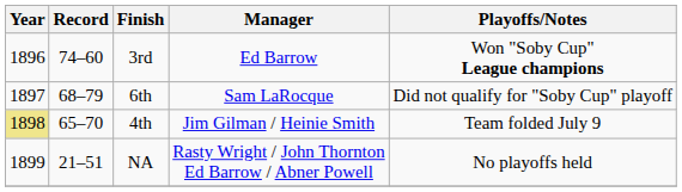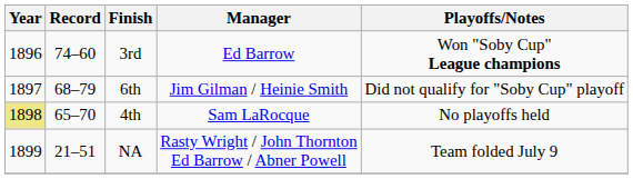6th | Manager: Sam LaRocque -> Jim Gilman / Heinie Smith
4th | Manager: Jim Gilman / Heinie Smith -> Sam LaRocque
4th | Playoffs/Notes: Team folded July 9 -> No playoffs held
NA | Playoffs/Notes: No playoffs held -> Team folded July 9
